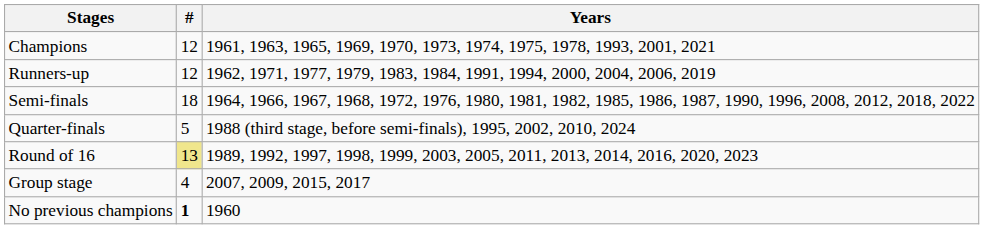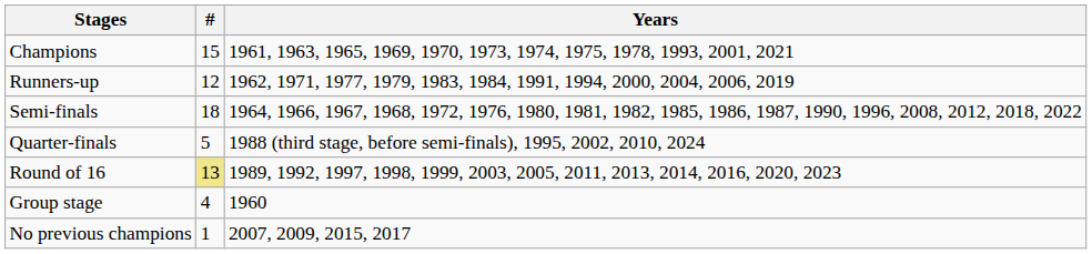Champions | #: 12 -> 15
Group stage | Years: 2007, 2009, 2015, 2017 -> 1960
No previous champions | #: bold -> normal
No previous champions | Years: 1960 -> 2007, 2009, 2015, 2017
